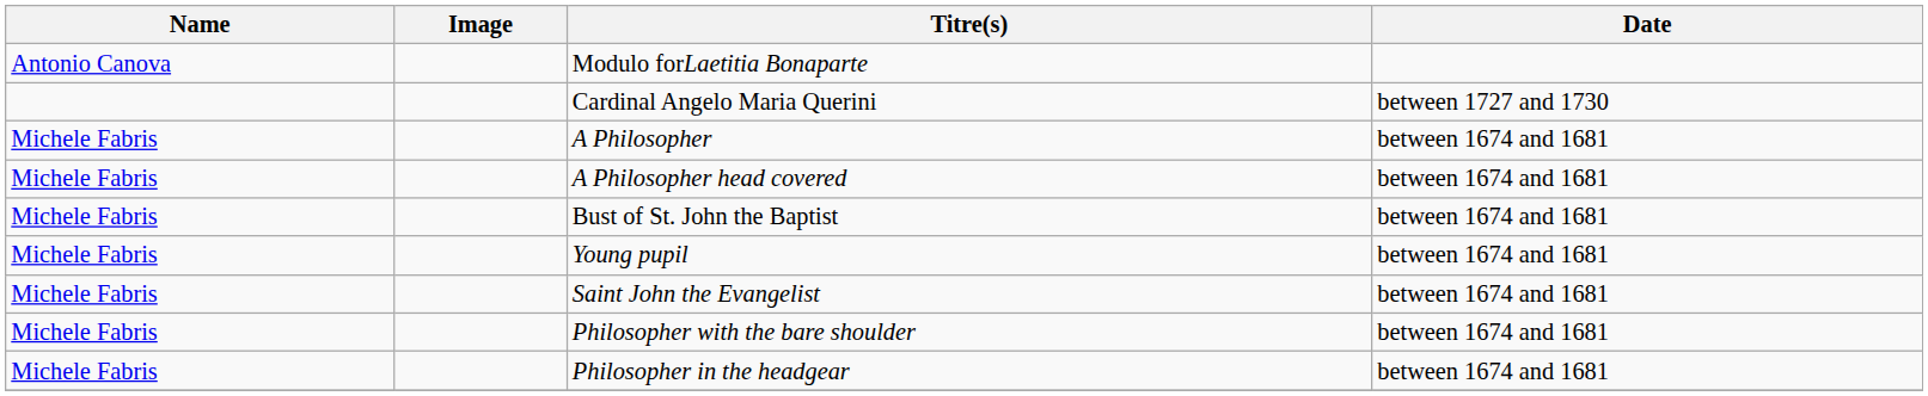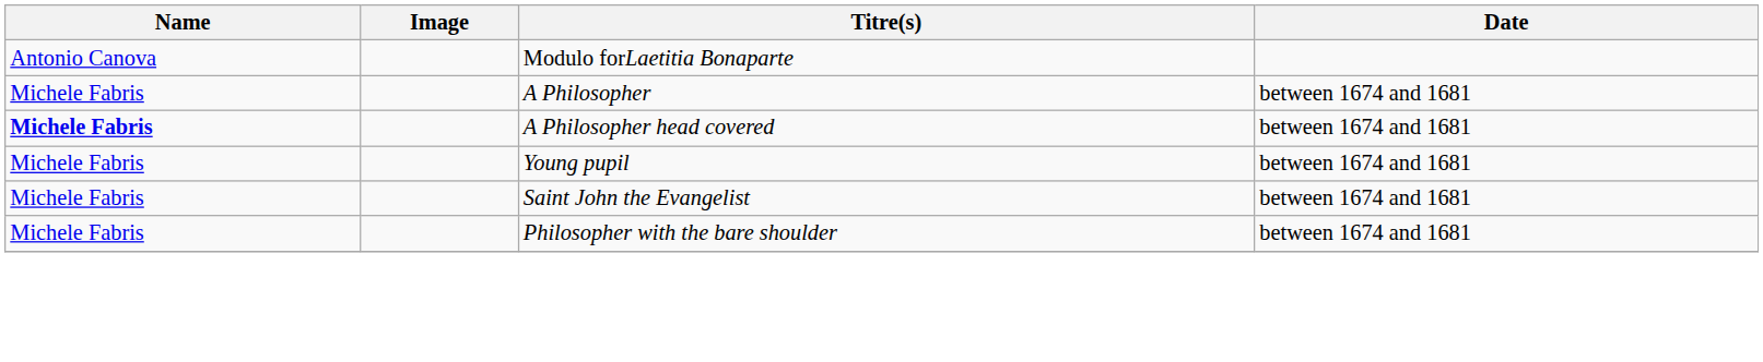- row: Cardinal Angelo Maria Querini | between 1727 and 1730
A Philosopher head covered | Name: normal -> bold
- row: Michele Fabris | Bust of St. John the Baptist | between 1674 and 1681
- row: Michele Fabris | Philosopher in the headgear | between 1674 and 1681
